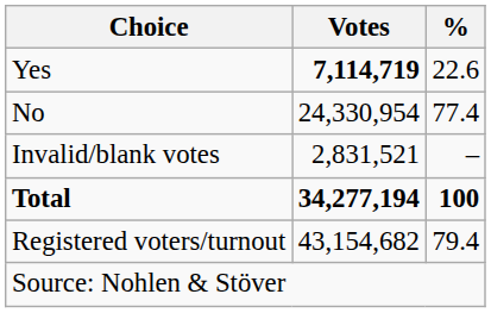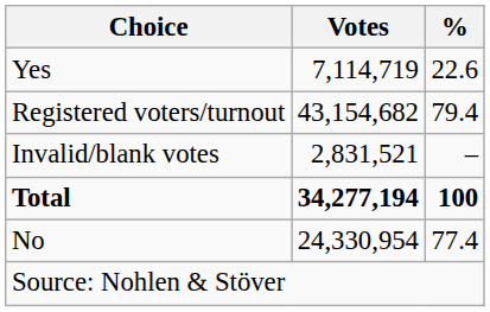Yes | Votes: bold -> normal
rows swapped: No <-> Registered voters/turnout
